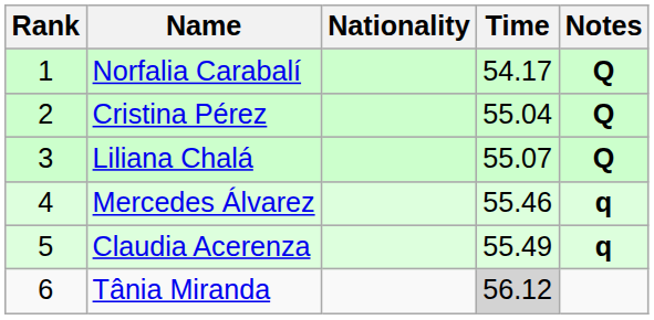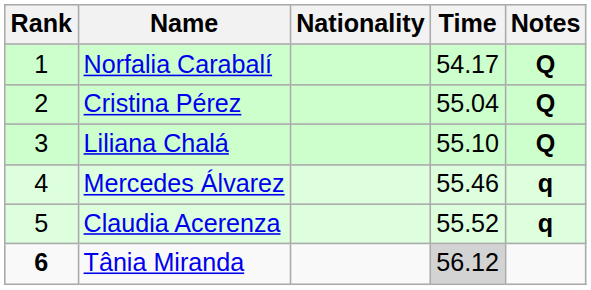Liliana Chalá | Time: 55.07 -> 55.10
Claudia Acerenza | Time: 55.49 -> 55.52
Tânia Miranda | Rank: normal -> bold
